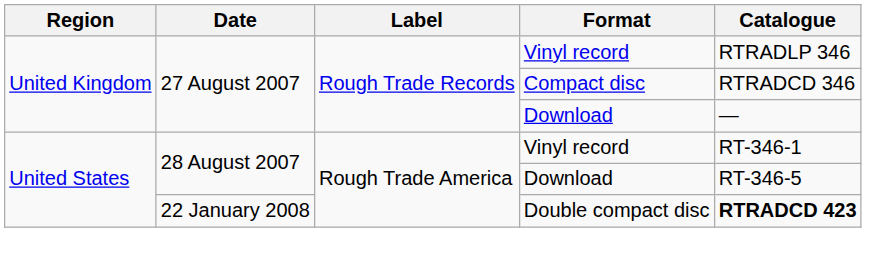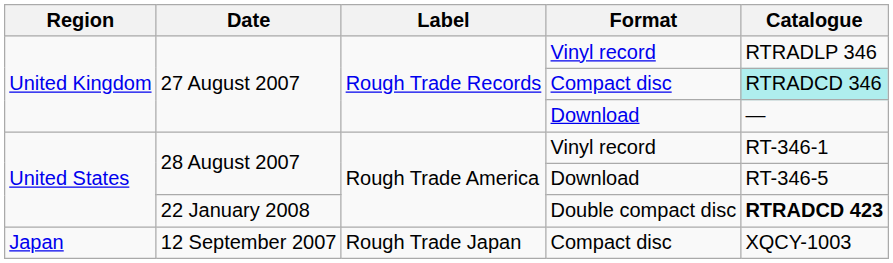27 August 2007 / Compact disc | Catalogue: no background -> paleturquoise background
+ row: Japan | 12 September 2007 | Rough Trade Japan | Compact disc | XQCY-1003
